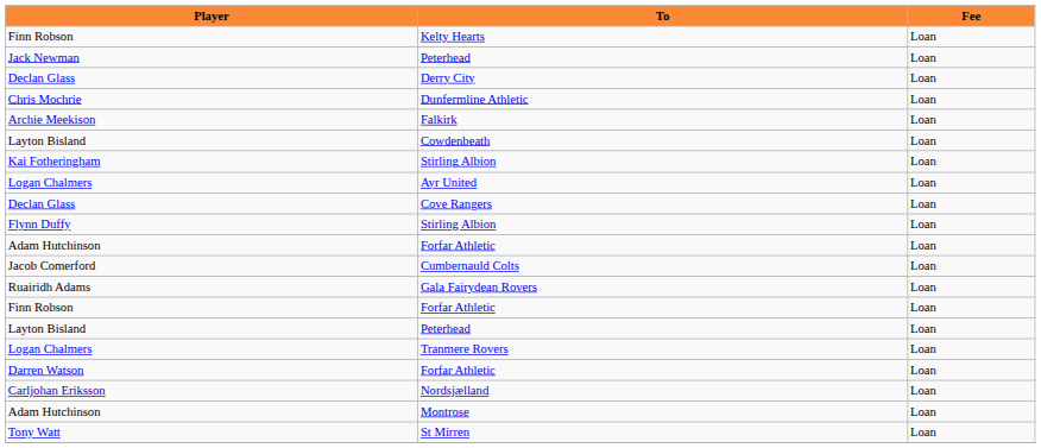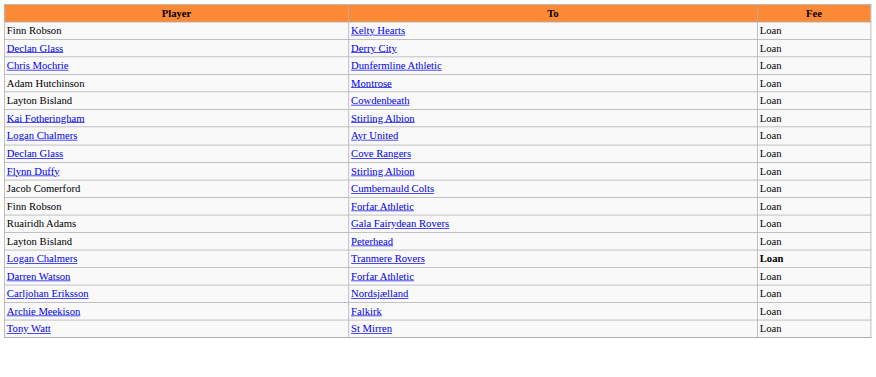- row: Jack Newman | Peterhead | Loan
rows swapped: Montrose <-> Falkirk
- row: Adam Hutchinson | Forfar Athletic | Loan
rows swapped: Finn Robson / Forfar Athletic <-> Gala Fairydean Rovers
Tranmere Rovers | Fee: normal -> bold
